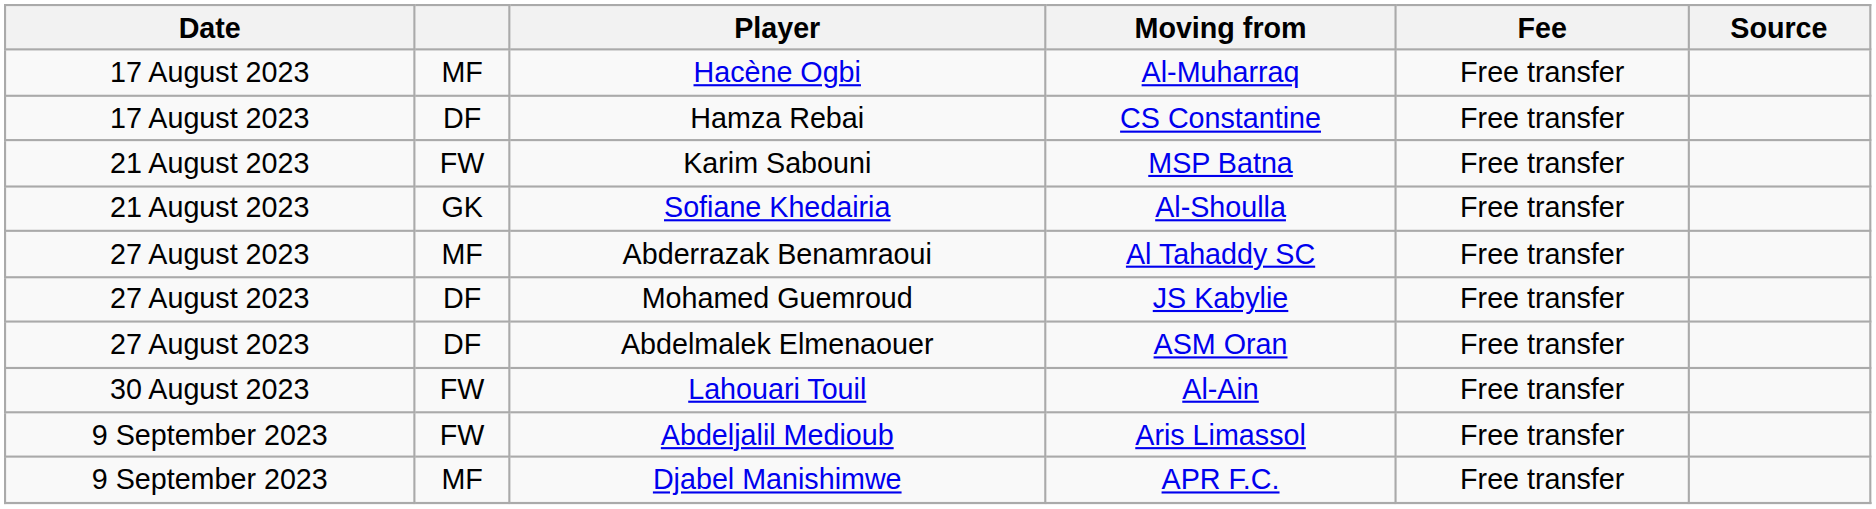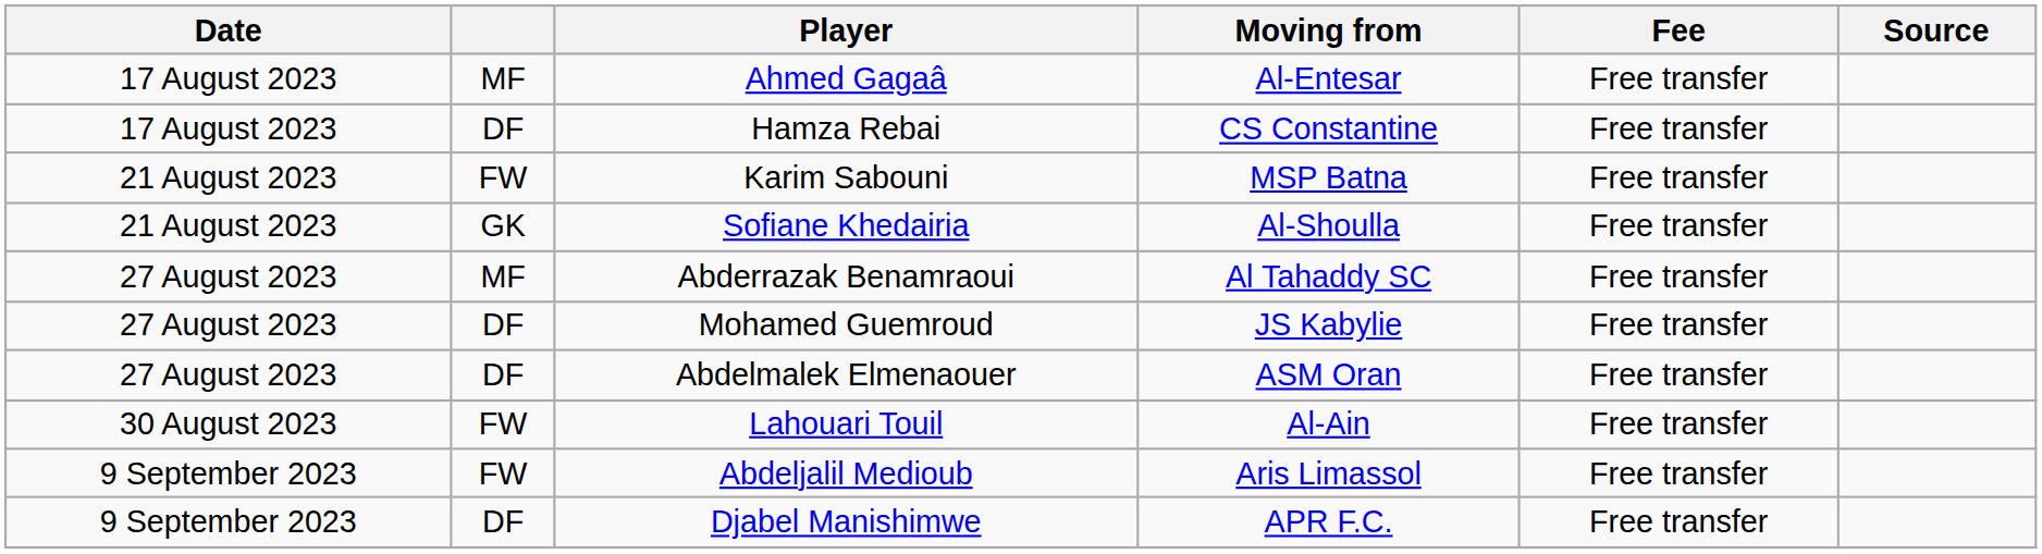- row: 17 August 2023 | MF | Hacène Ogbi | Al-Muharraq | Free transfer
+ row: 17 August 2023 | MF | Ahmed Gagaâ | Al-Entesar | Free transfer
Djabel Manishimwe | column 2: MF -> DF
